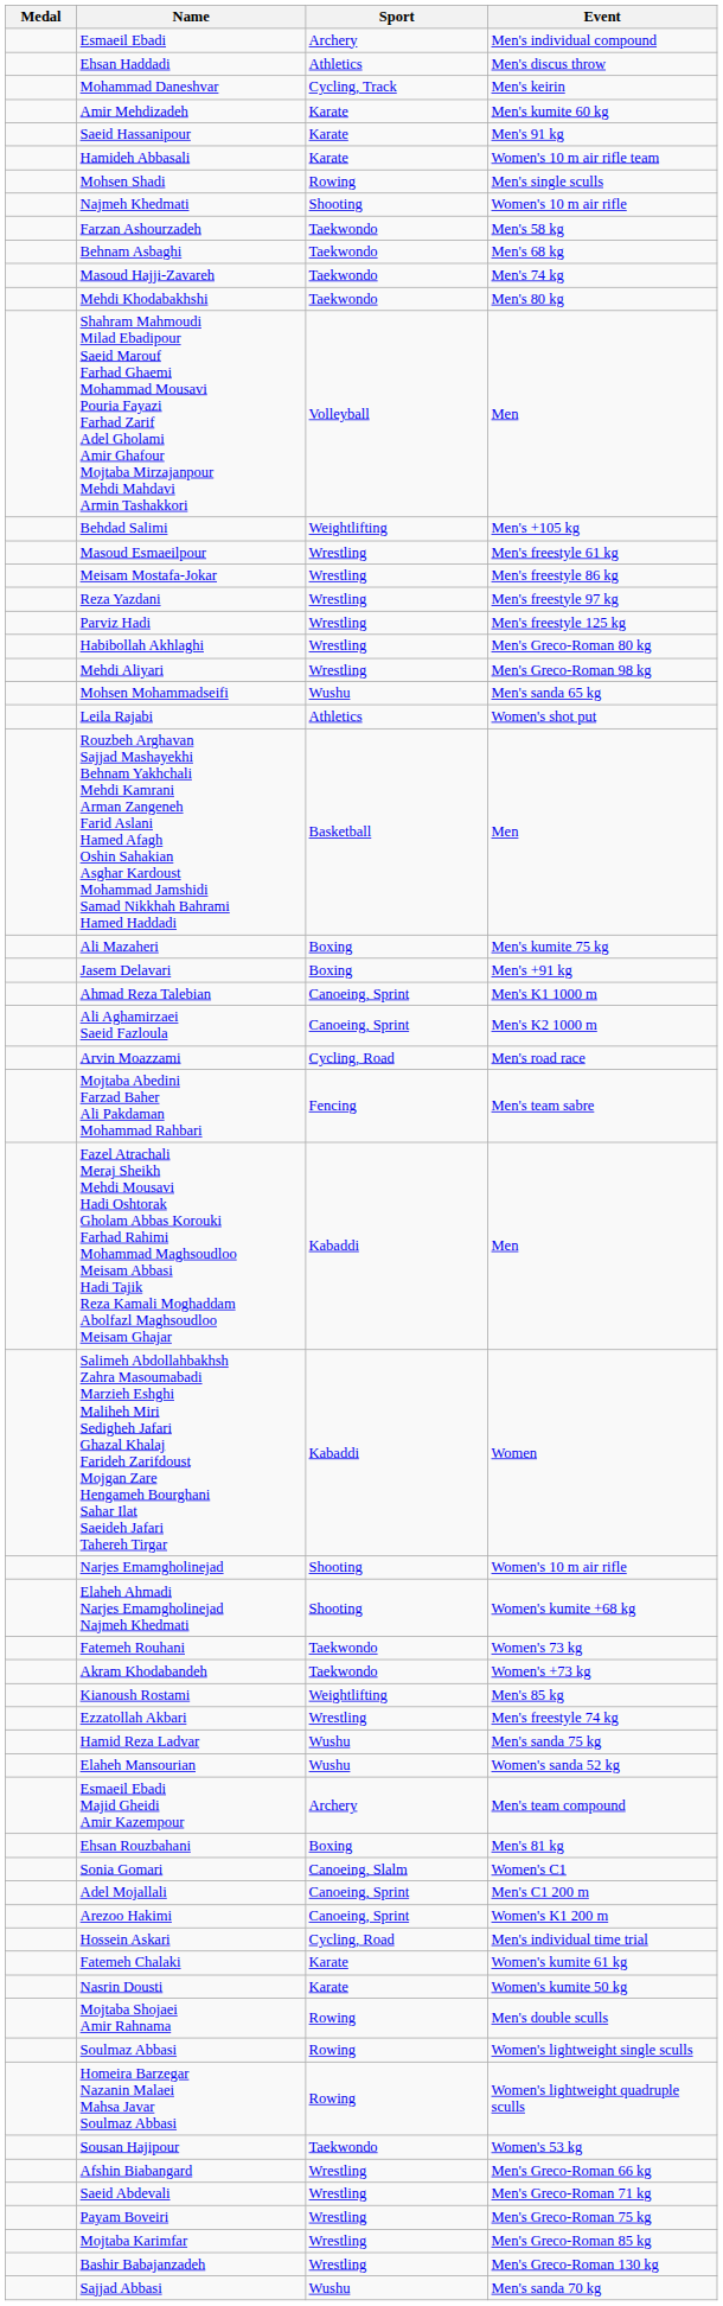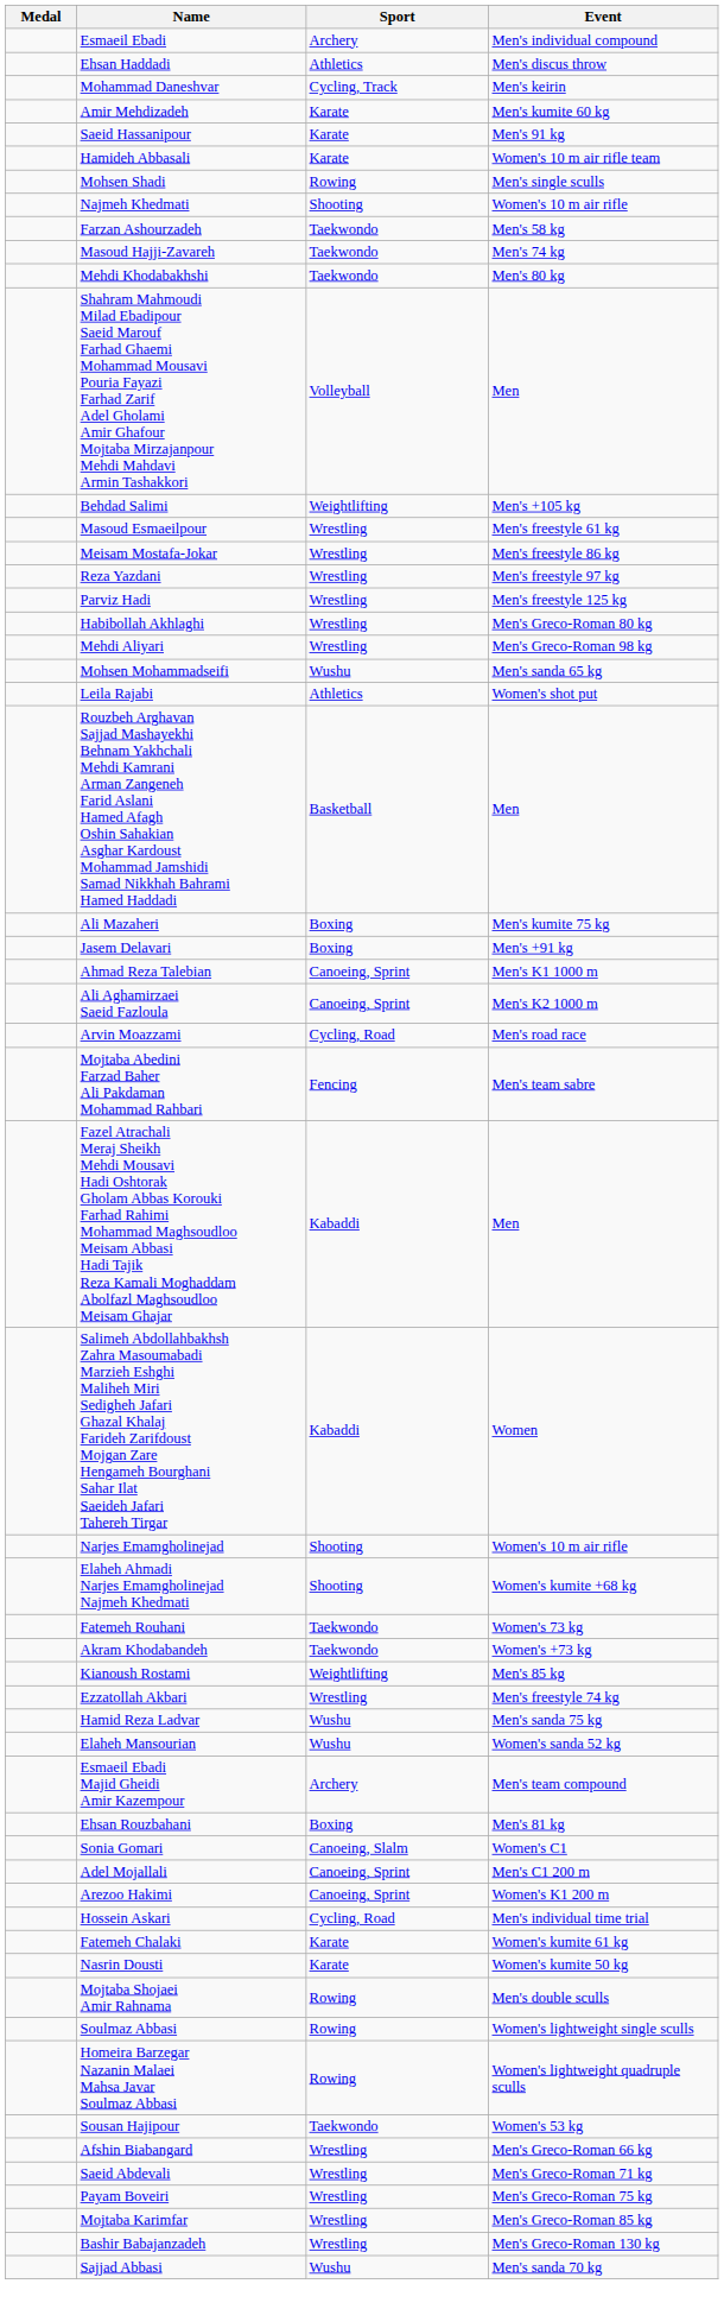- row: Behnam Asbaghi | Taekwondo | Men's 68 kg
